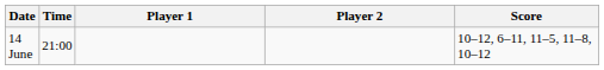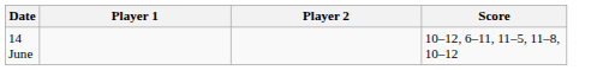- column: Time | 21:00
